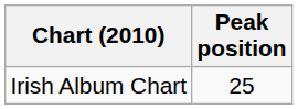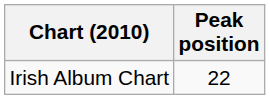Irish Album Chart | Peak position: 25 -> 22
